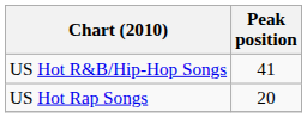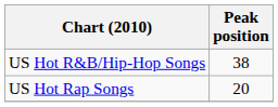US Hot R&B/Hip-Hop Songs | Peak position: 41 -> 38
